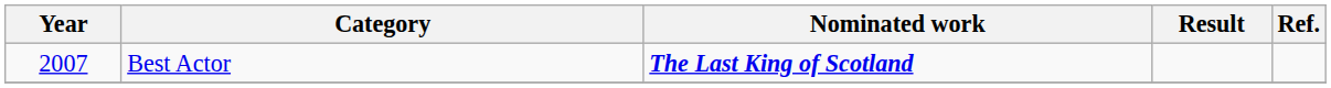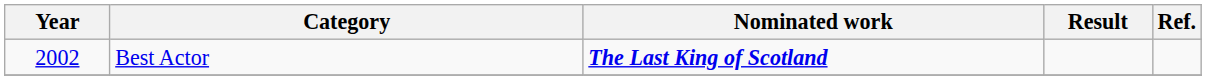Best Actor | Year: 2007 -> 2002
